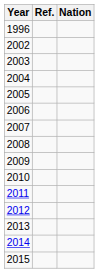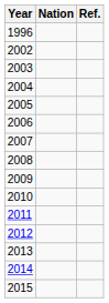columns swapped: Nation <-> Ref.
